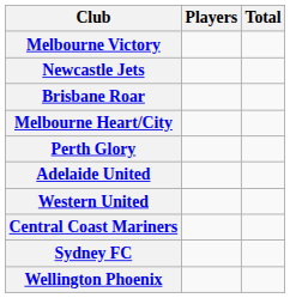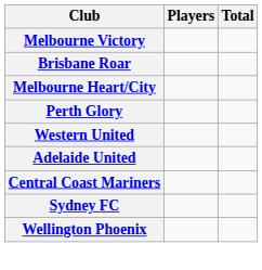- row: Newcastle Jets
rows swapped: Western United <-> Adelaide United
